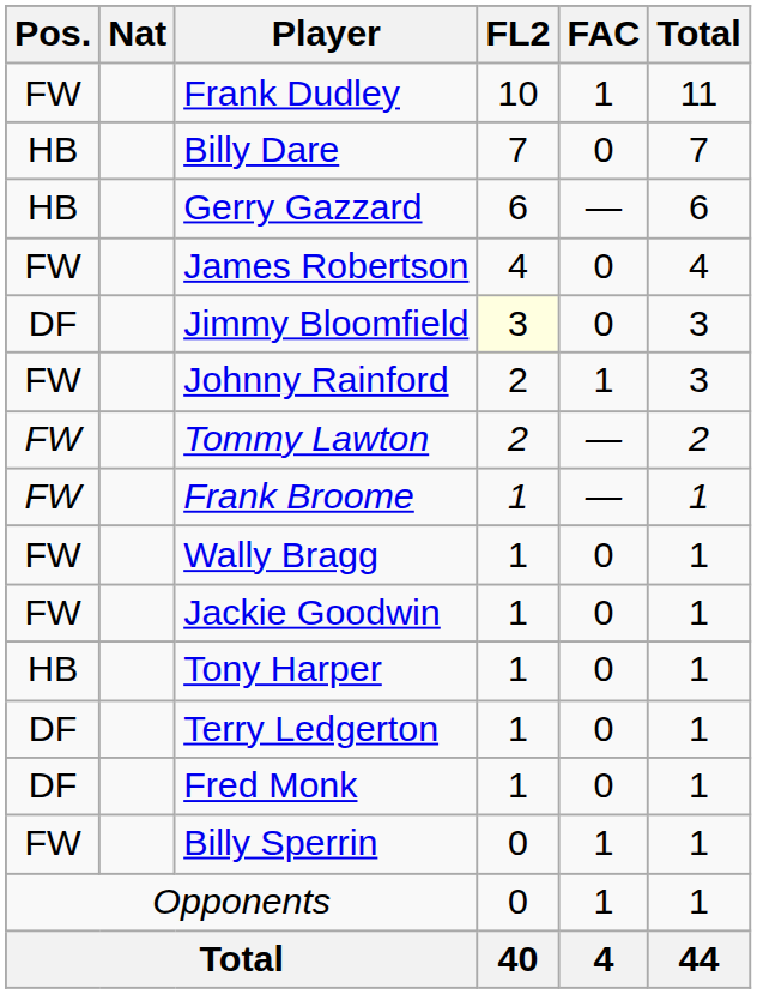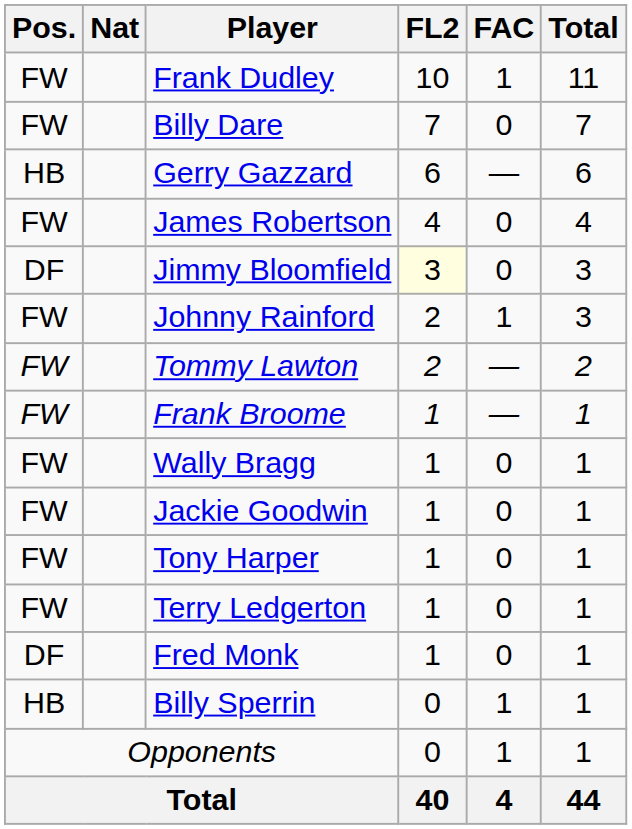Billy Dare | Pos.: HB -> FW
Tony Harper | Pos.: HB -> FW
Terry Ledgerton | Pos.: DF -> FW
Billy Sperrin | Pos.: FW -> HB
